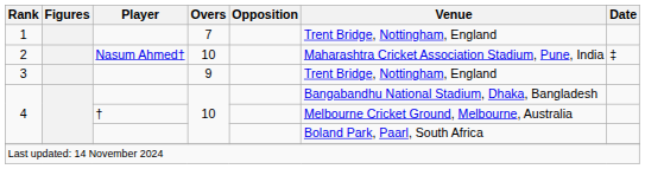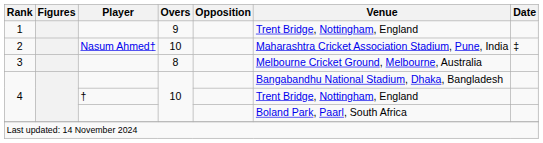1 | Overs: 7 -> 9
3 | Overs: 9 -> 8
3 | Venue: Trent Bridge, Nottingham, England -> Melbourne Cricket Ground, Melbourne, Australia
4 / † | Venue: Melbourne Cricket Ground, Melbourne, Australia -> Trent Bridge, Nottingham, England
